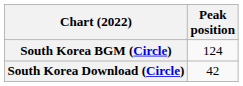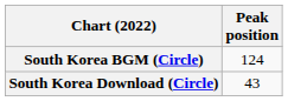South Korea Download (Circle) | Peak position: 42 -> 43
